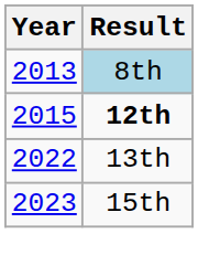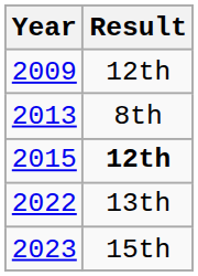+ row: 2009 | 12th
2013 | Result: lightblue background -> no background
